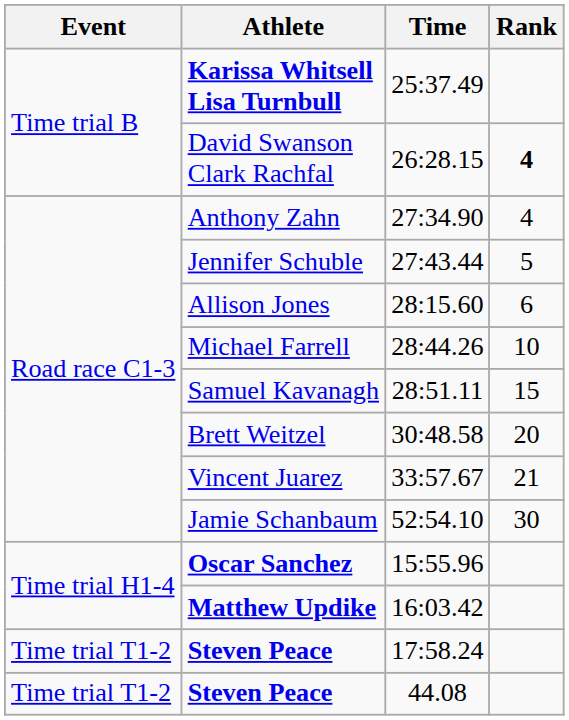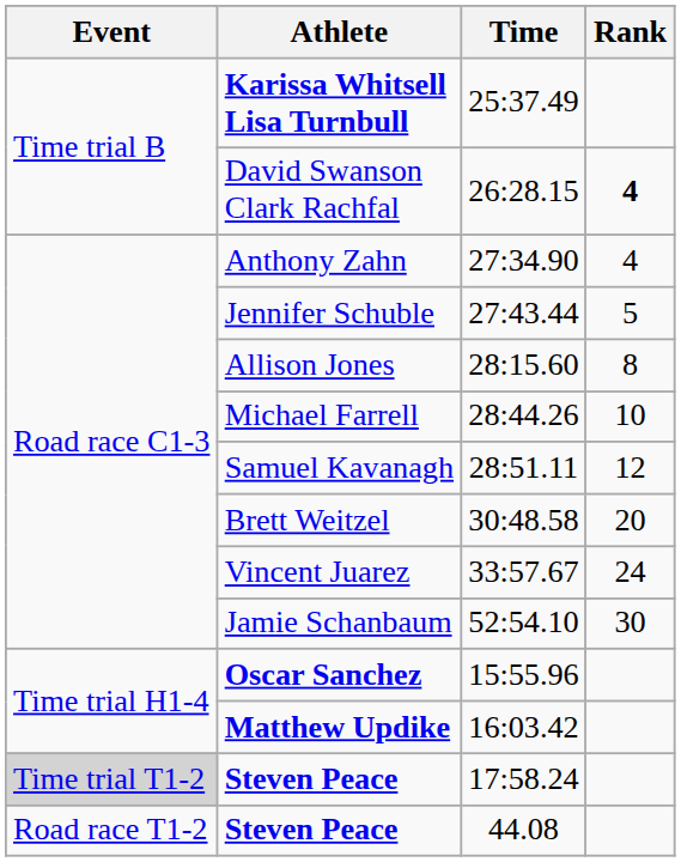Allison Jones | Rank: 6 -> 8
Samuel Kavanagh | Rank: 15 -> 12
Vincent Juarez | Rank: 21 -> 24
Steven Peace / 17:58.24 | Event: no background -> lightgrey background
Steven Peace / 44.08 | Event: Time trial T1-2 -> Road race T1-2
